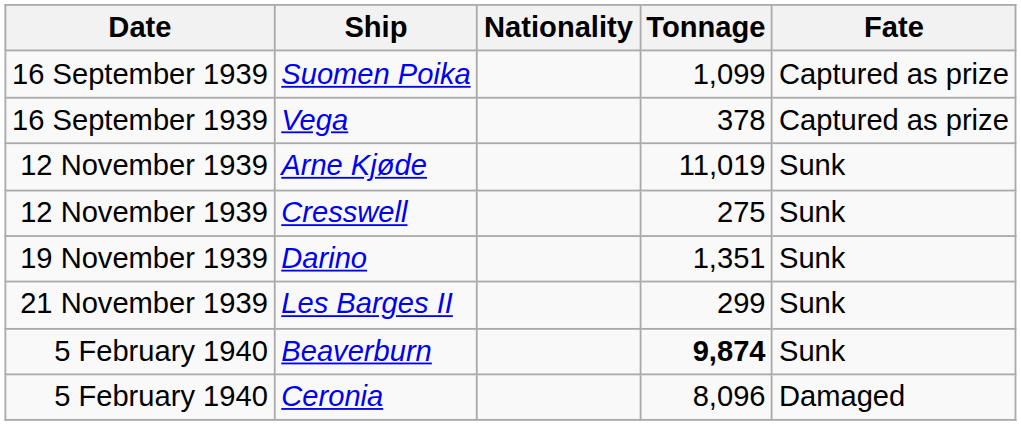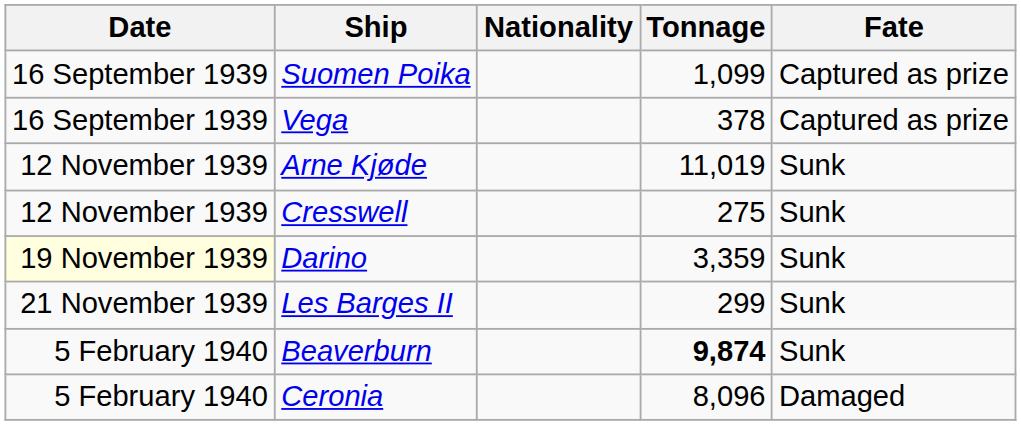Darino | Date: no background -> lightyellow background
Darino | Tonnage: 1,351 -> 3,359
